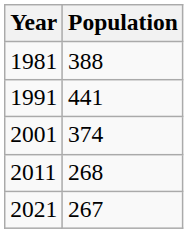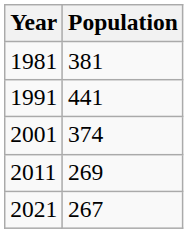1981 | Population: 388 -> 381
2011 | Population: 268 -> 269
